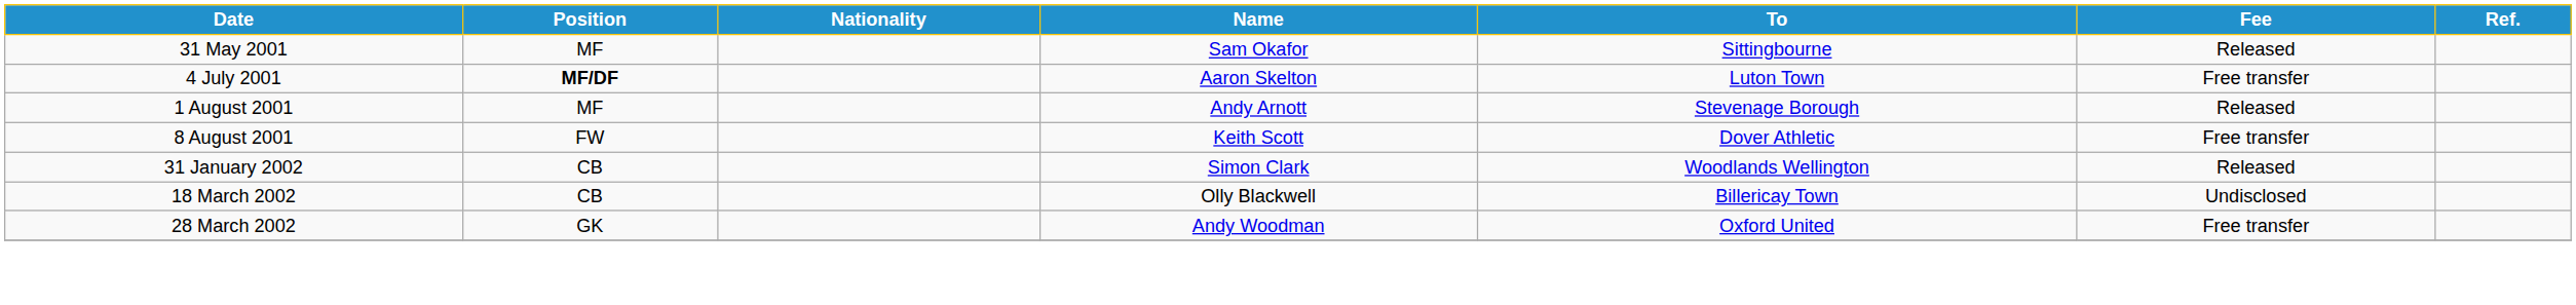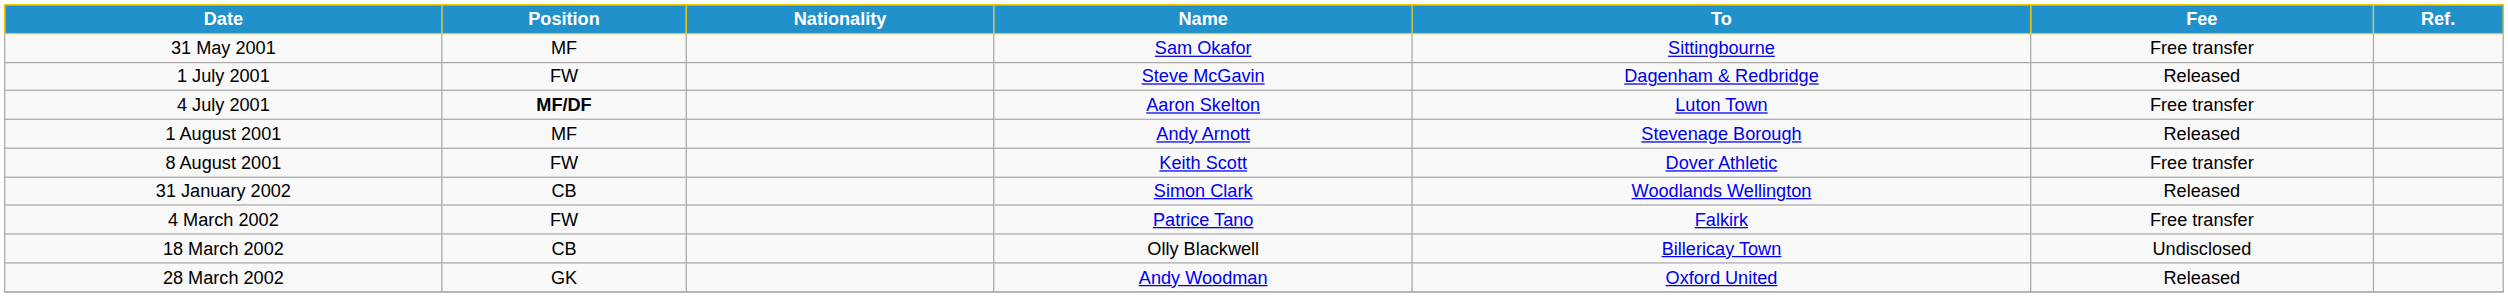31 May 2001 | Fee: Released -> Free transfer
+ row: 1 July 2001 | FW | Steve McGavin | Dagenham & Redbridge | Released
+ row: 4 March 2002 | FW | Patrice Tano | Falkirk | Free transfer
28 March 2002 | Fee: Free transfer -> Released
